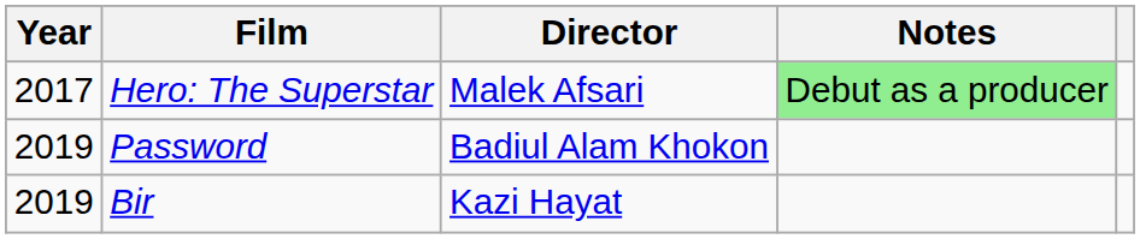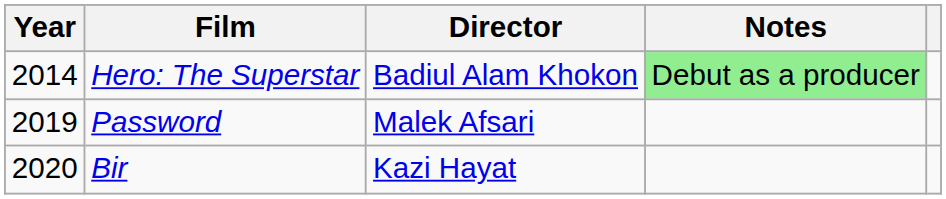Hero: The Superstar | Year: 2017 -> 2014
Hero: The Superstar | Director: Malek Afsari -> Badiul Alam Khokon
Password | Director: Badiul Alam Khokon -> Malek Afsari
Bir | Year: 2019 -> 2020
